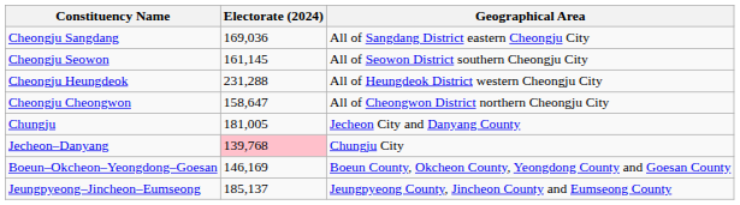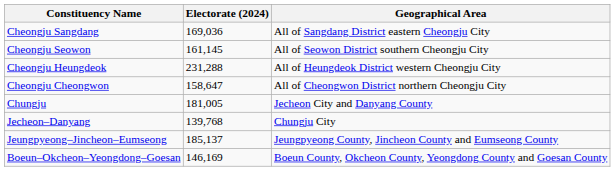Jecheon–Danyang | Electorate (2024): pink background -> no background
rows swapped: Boeun–Okcheon–Yeongdong–Goesan <-> Jeungpyeong–Jincheon–Eumseong
